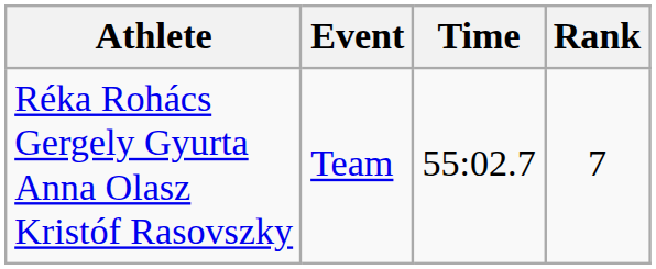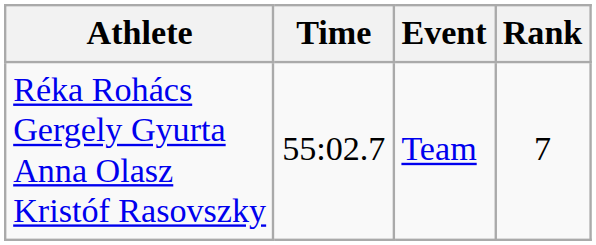columns swapped: Event <-> Time
